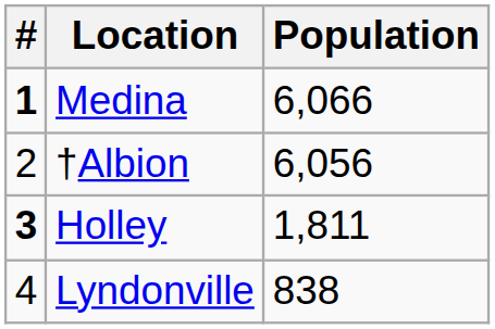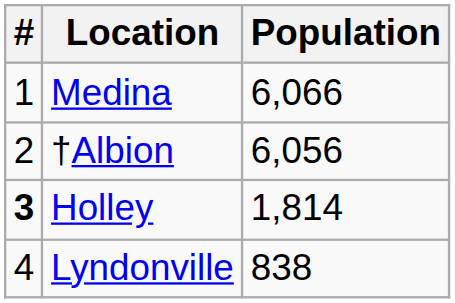Medina | #: bold -> normal
Holley | Population: 1,811 -> 1,814
